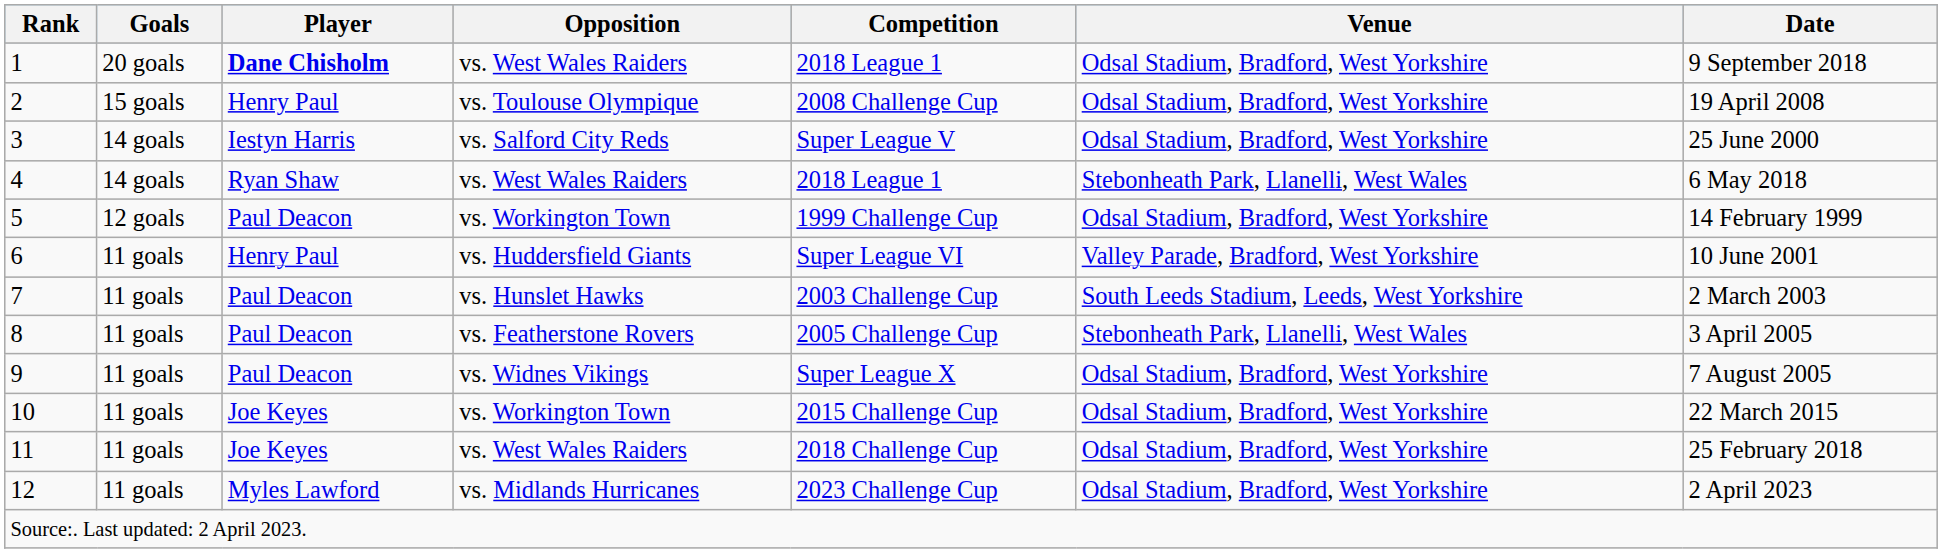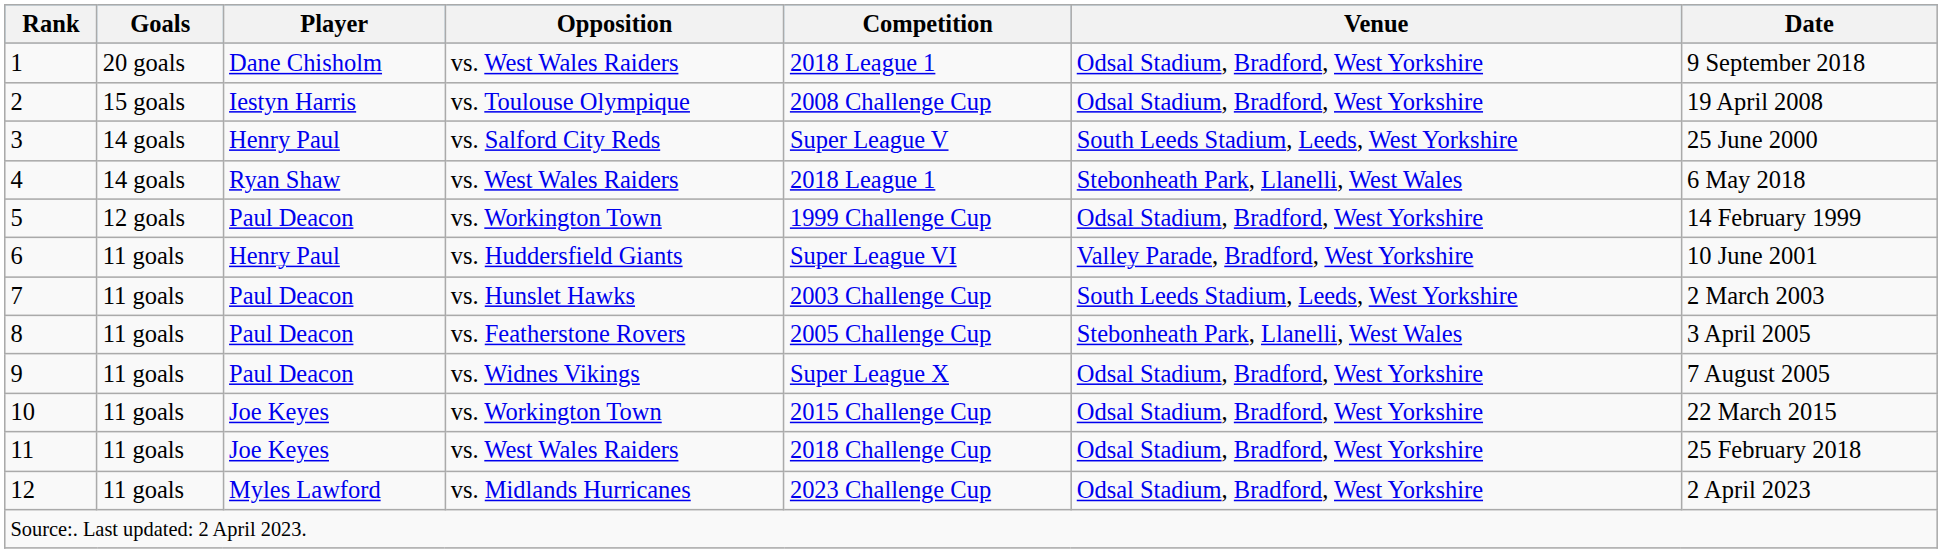1 | Player: bold -> normal
2 | Player: Henry Paul -> Iestyn Harris
3 | Player: Iestyn Harris -> Henry Paul
3 | Venue: Odsal Stadium, Bradford, West Yorkshire -> South Leeds Stadium, Leeds, West Yorkshire
